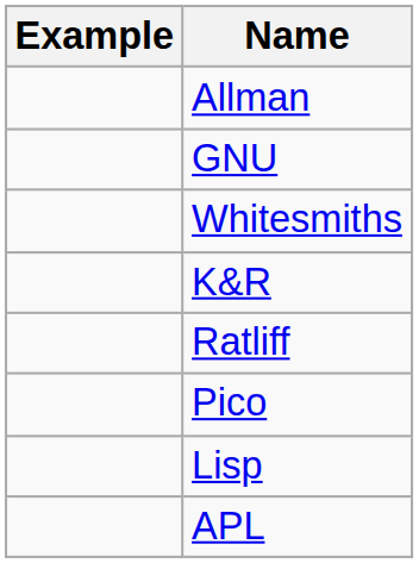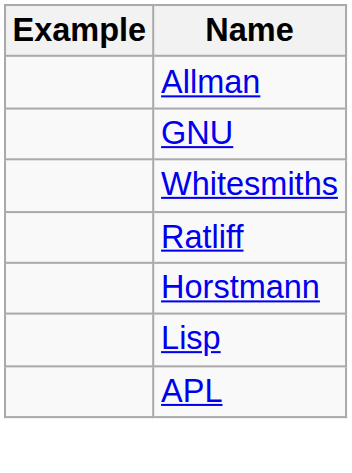- row: K&R
+ row: Horstmann
- row: Pico
